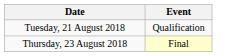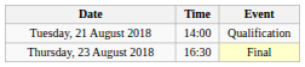+ column: Time | 14:00 | 16:30
